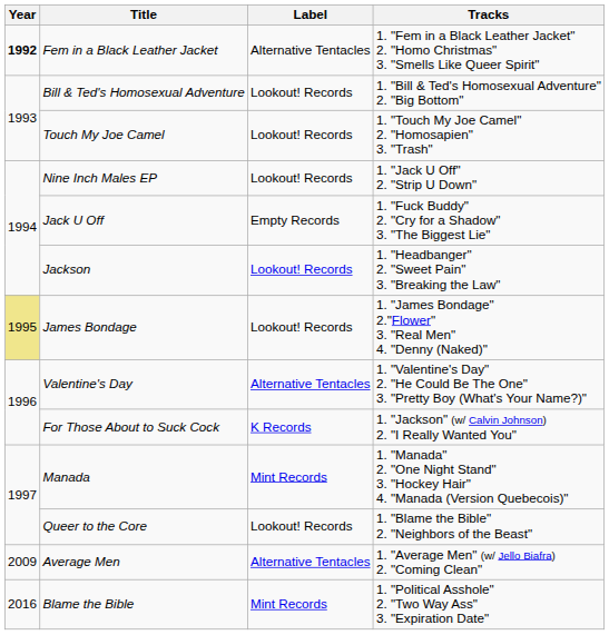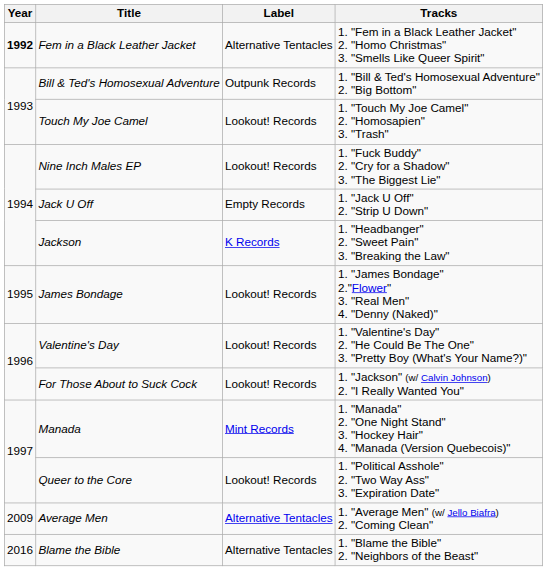Bill & Ted's Homosexual Adventure | Label: Lookout! Records -> Outpunk Records
Nine Inch Males EP | Tracks: 1. "Jack U Off" 2. "Strip U Down" -> 1. "Fuck Buddy" 2. "Cry for a Shadow" 3. "The Biggest Lie"
Jack U Off | Tracks: 1. "Fuck Buddy" 2. "Cry for a Shadow" 3. "The Biggest Lie" -> 1. "Jack U Off" 2. "Strip U Down"
Jackson | Label: Lookout! Records -> K Records
James Bondage | Year: khaki background -> no background
Valentine's Day | Label: Alternative Tentacles -> Lookout! Records
For Those About to Suck Cock | Label: K Records -> Lookout! Records
Queer to the Core | Tracks: 1. "Blame the Bible" 2. "Neighbors of the Beast" -> 1. "Political Asshole" 2. "Two Way Ass" 3. "Expiration Date"
Blame the Bible | Label: Mint Records -> Alternative Tentacles
Blame the Bible | Tracks: 1. "Political Asshole" 2. "Two Way Ass" 3. "Expiration Date" -> 1. "Blame the Bible" 2. "Neighbors of the Beast"
